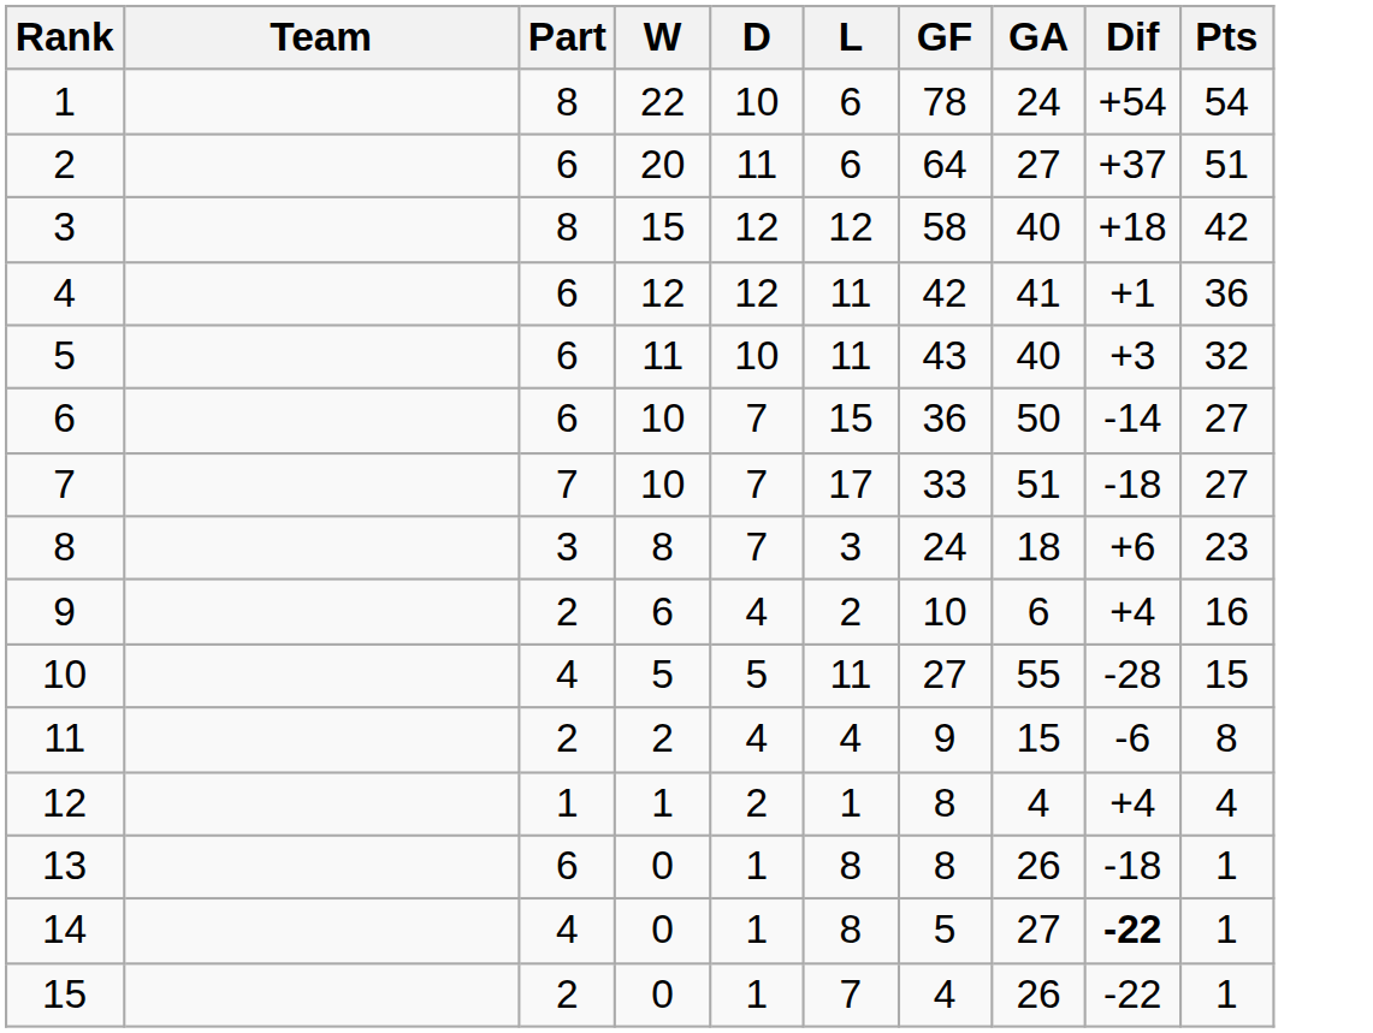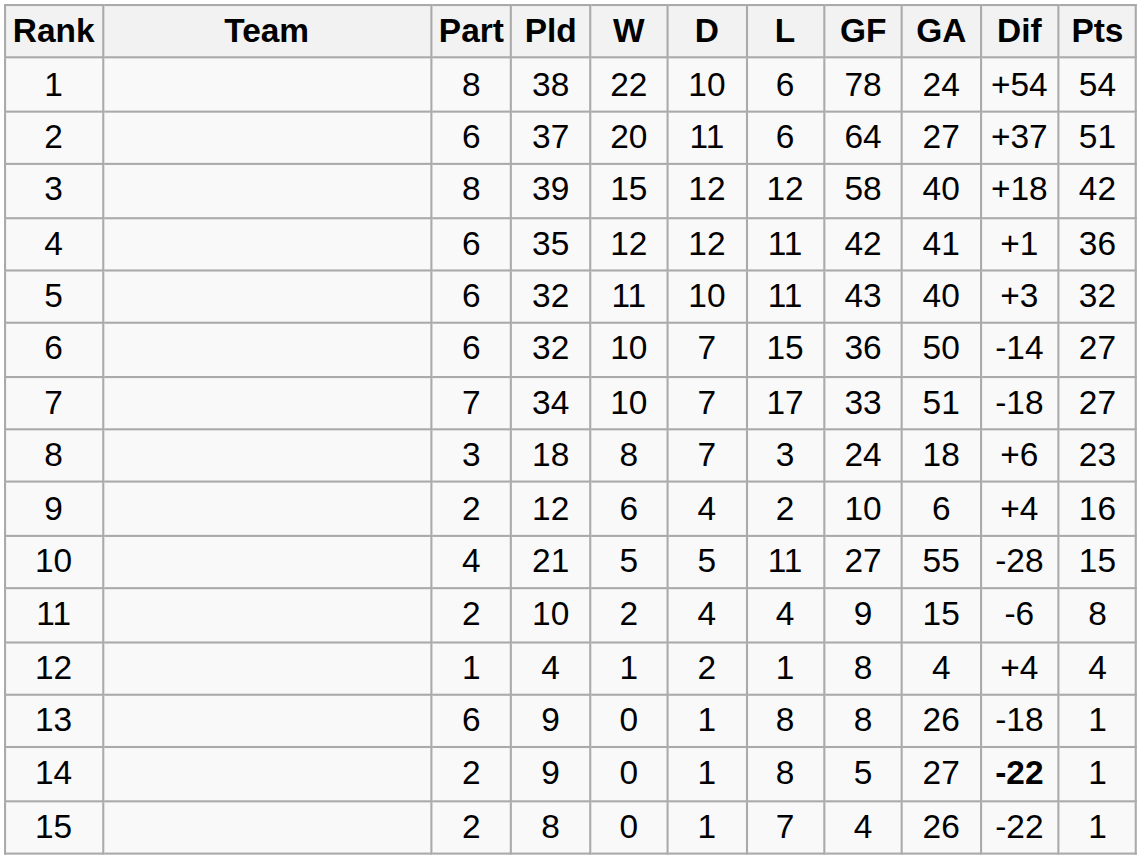+ column: Pld | 38 | 37 | 39 | 35 | 32 | 32 | 34 | 18 | 12 | 21 | 10 | 4 | 9 | 9 | 8
14 | Part: 4 -> 2
